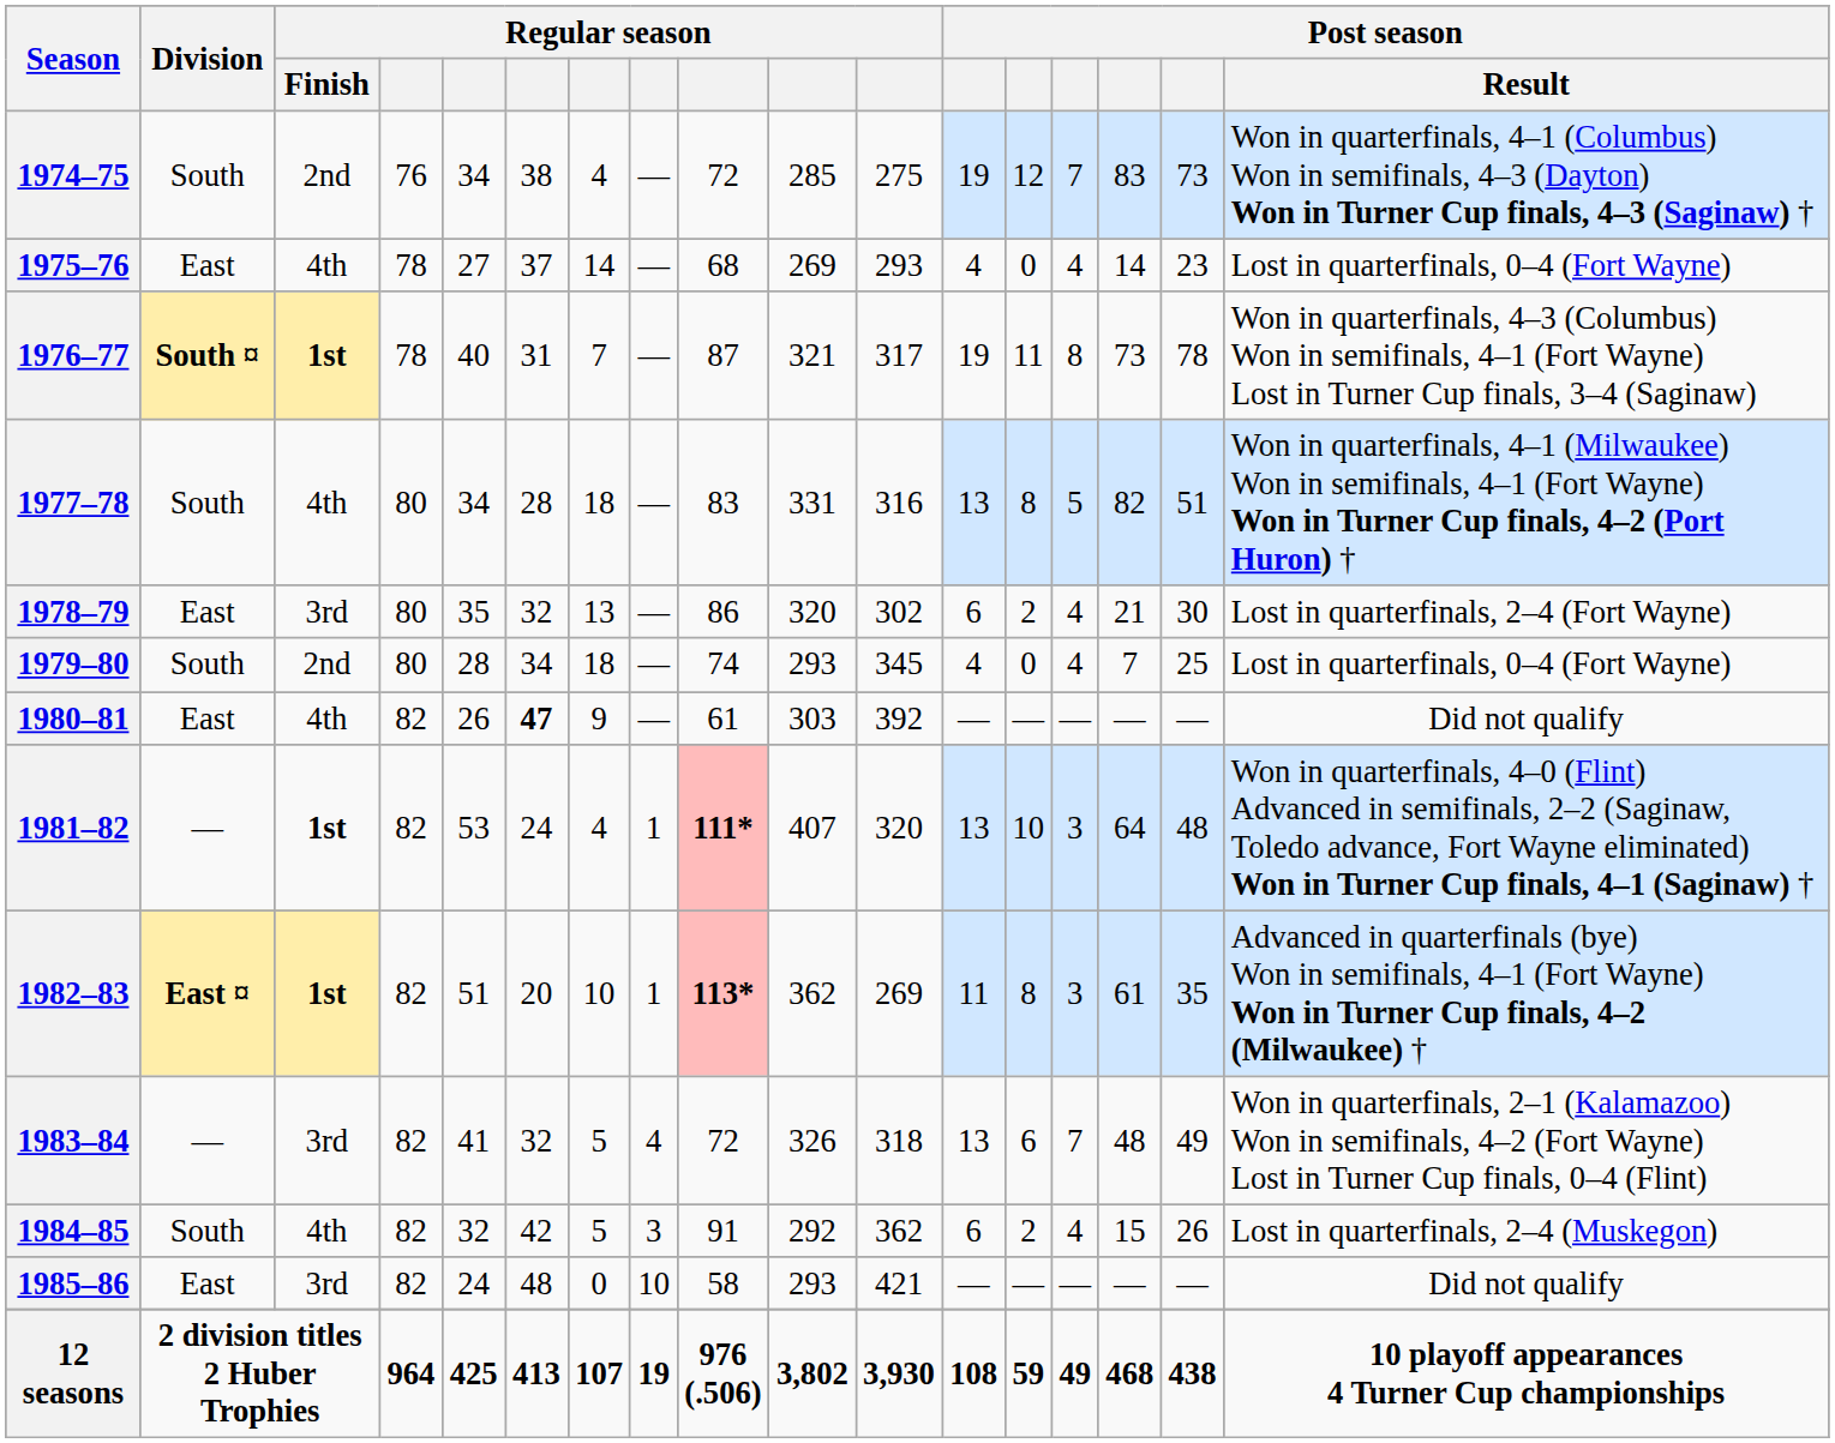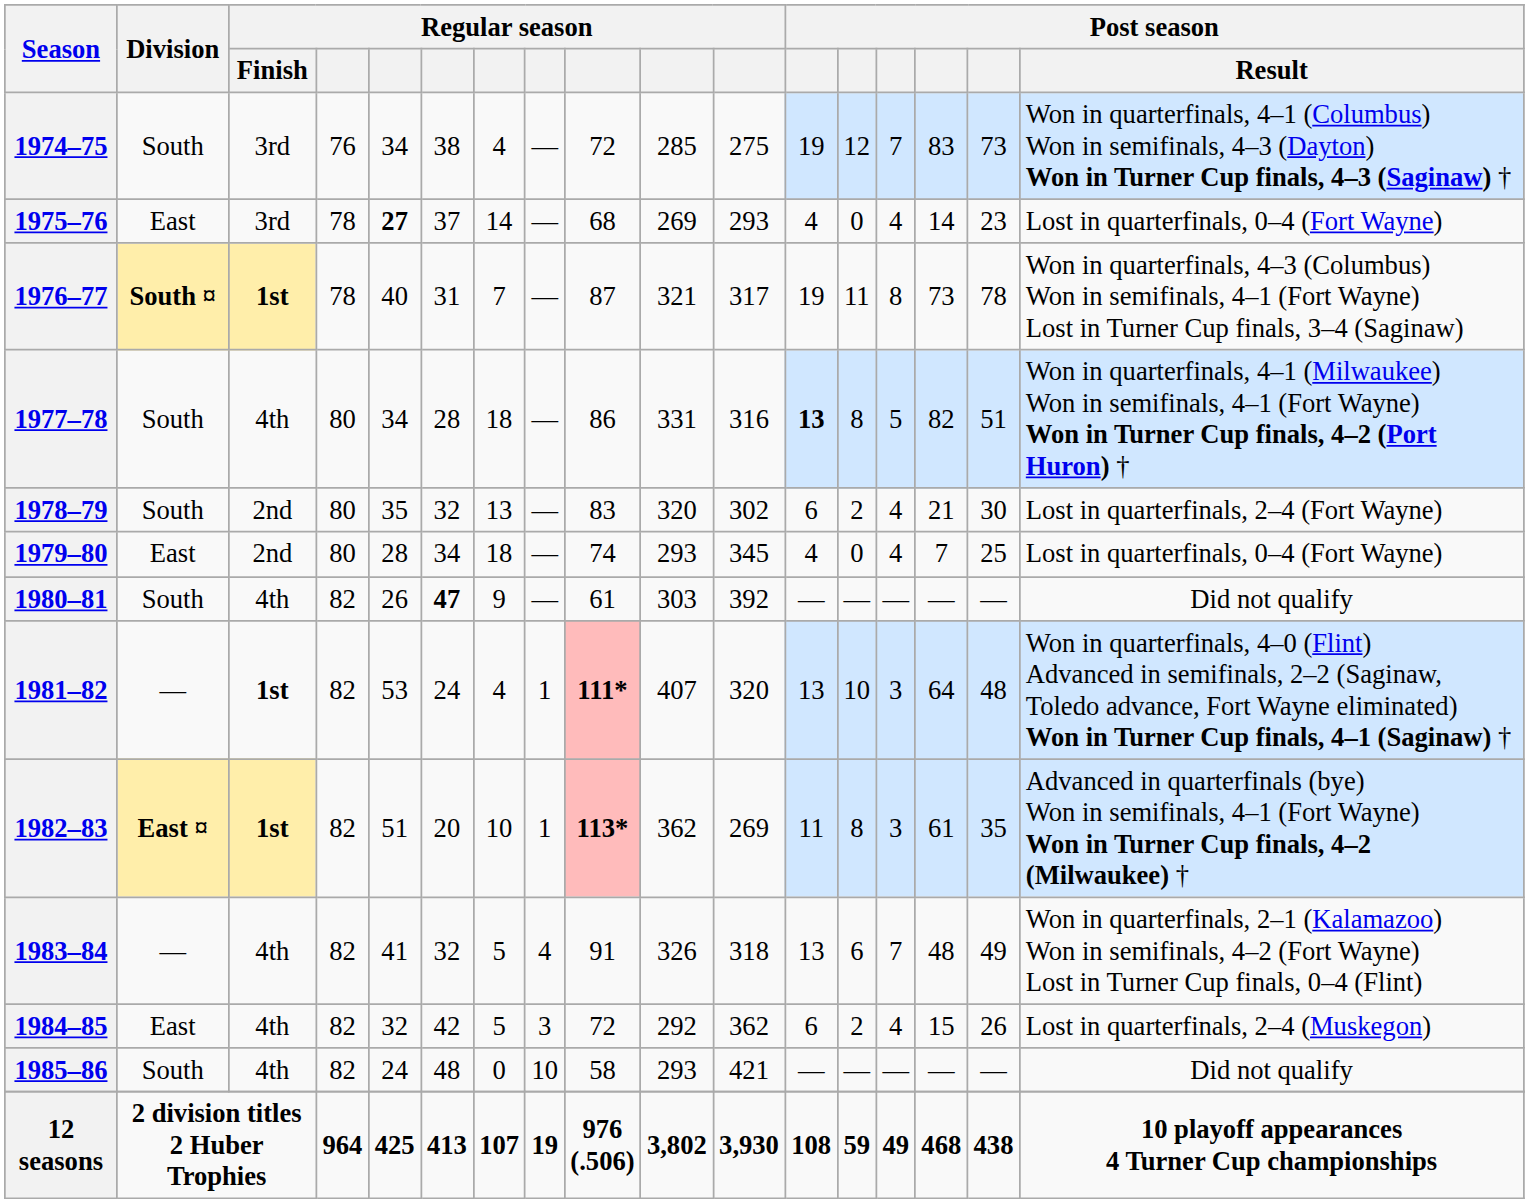1974–75 | Regular season / Finish: 2nd -> 3rd
1975–76 | Regular season / Finish: 4th -> 3rd
1975–76 | column 5: normal -> bold
1977–78 | column 9: 83 -> 86
1977–78 | column 12: normal -> bold
1978–79 | Division: East -> South
1978–79 | Regular season / Finish: 3rd -> 2nd
1978–79 | column 9: 86 -> 83
1979–80 | Division: South -> East
1980–81 | Division: East -> South
1983–84 | Regular season / Finish: 3rd -> 4th
1983–84 | column 9: 72 -> 91
1984–85 | Division: South -> East
1984–85 | column 9: 91 -> 72
1985–86 | Division: East -> South
1985–86 | Regular season / Finish: 3rd -> 4th
